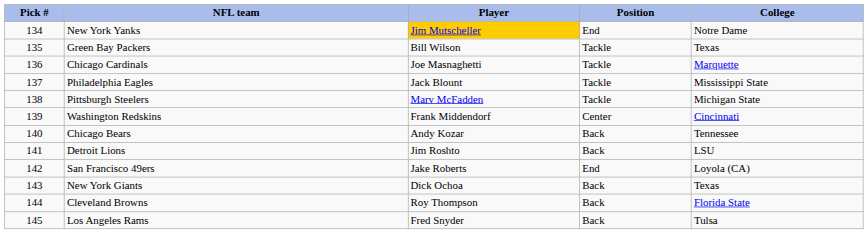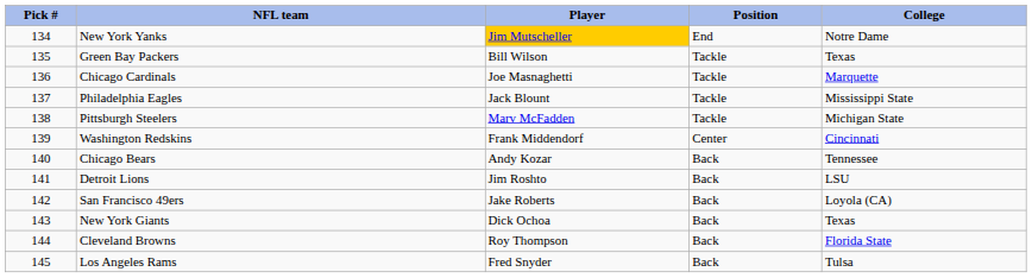San Francisco 49ers | Position: End -> Back
